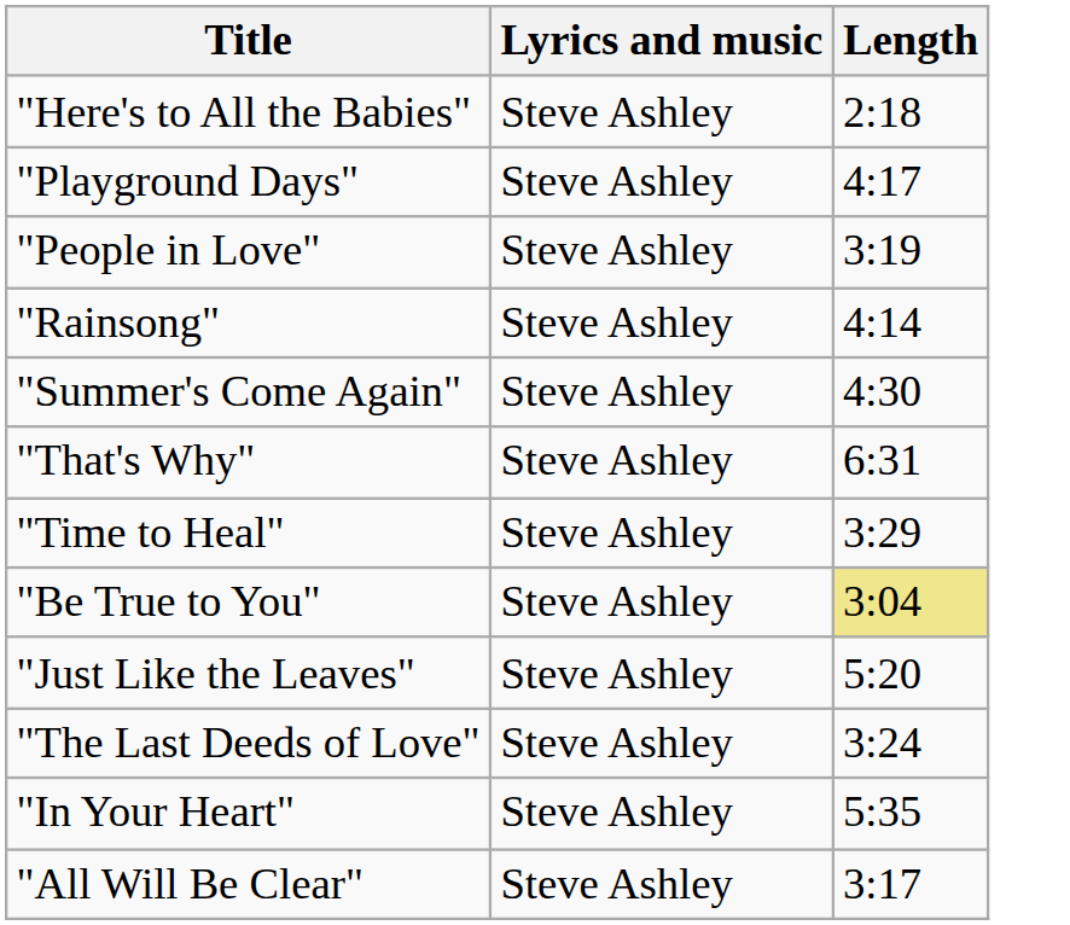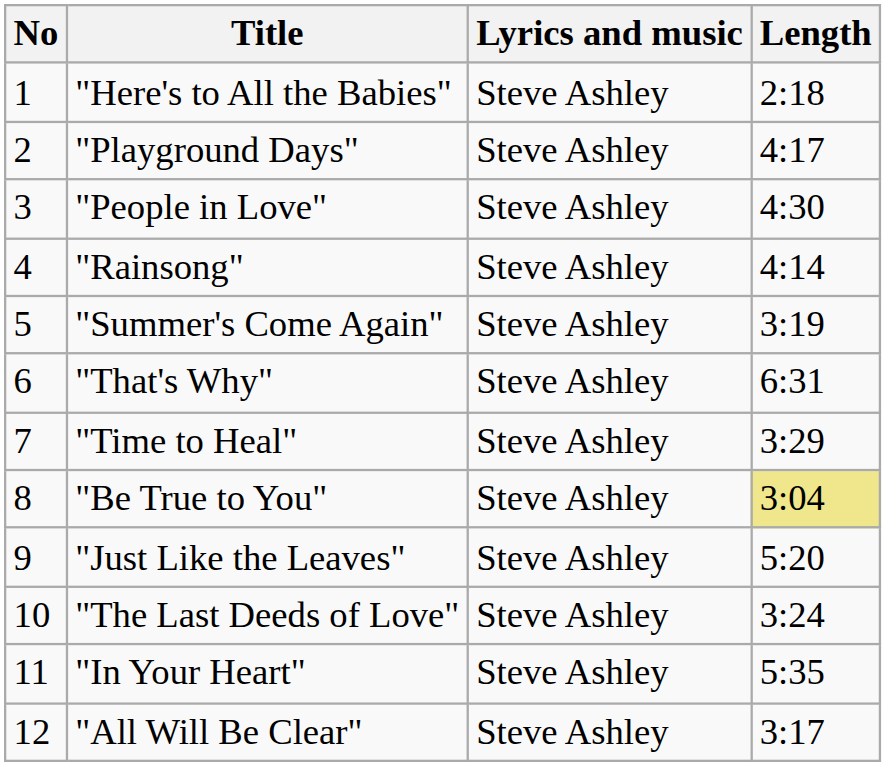+ column: No | 1 | 2 | 3 | 4 | 5 | 6 | 7 | 8 | 9 | 10 | 11 | 12
"People in Love" | Length: 3:19 -> 4:30
"Summer's Come Again" | Length: 4:30 -> 3:19
